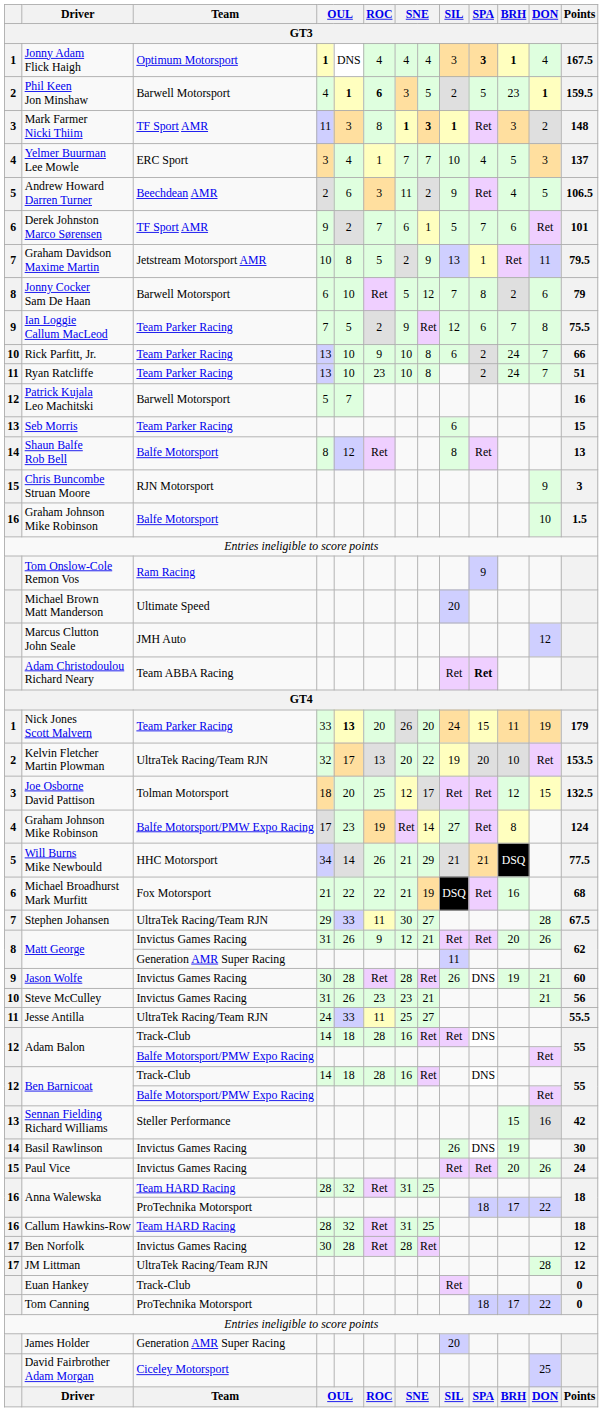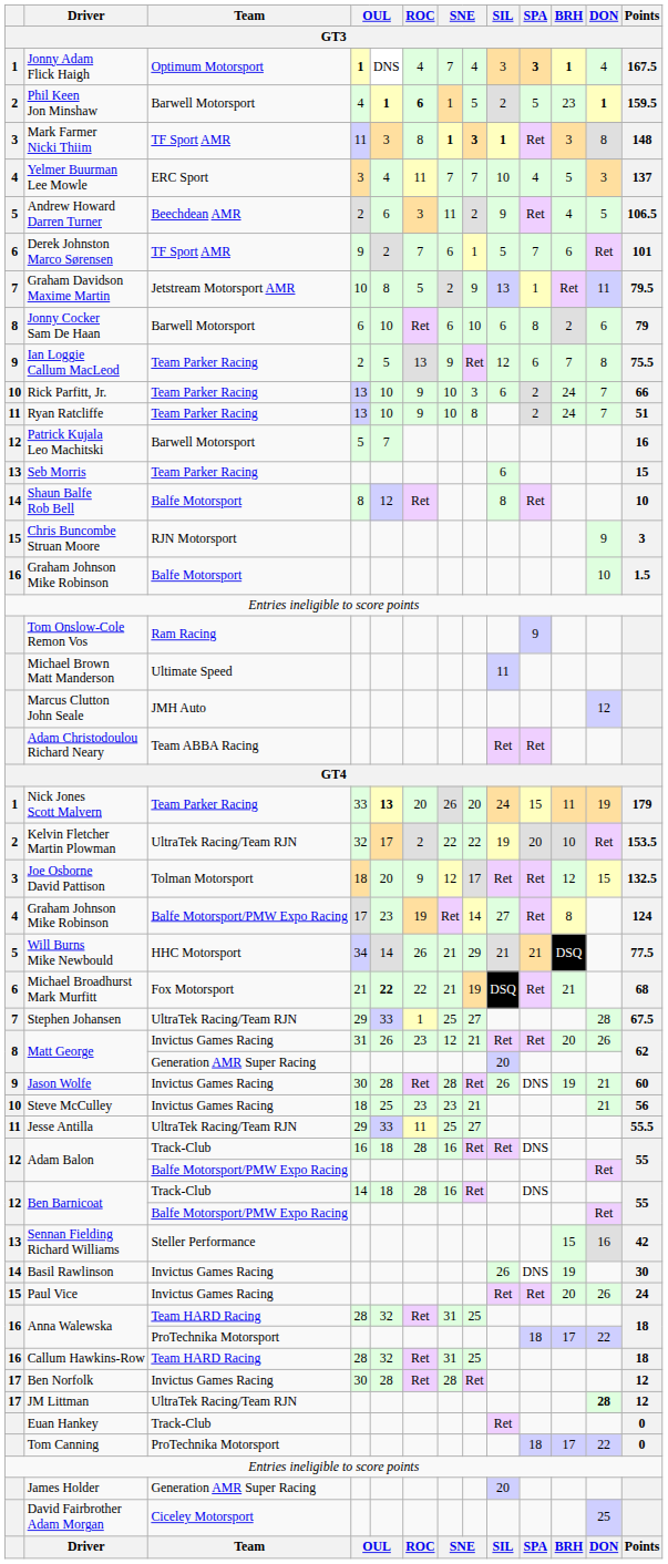Jonny Adam Flick Haigh | column 7: 4 -> 7
Phil Keen Jon Minshaw | column 7: 3 -> 1
Mark Farmer Nicki Thiim | DON: 2 -> 8
Yelmer Buurman Lee Mowle | ROC: 1 -> 11
Jonny Cocker Sam De Haan | column 7: 5 -> 6
Jonny Cocker Sam De Haan | column 8: 12 -> 10
Jonny Cocker Sam De Haan | SIL: 7 -> 6
Ian Loggie Callum MacLeod | column 4: 7 -> 2
Ian Loggie Callum MacLeod | ROC: 2 -> 13
Rick Parfitt, Jr. | column 8: 8 -> 3
Ryan Ratcliffe | ROC: 23 -> 9
Shaun Balfe Rob Bell | Points: 13 -> 10
Michael Brown Matt Manderson | SIL: 20 -> 11
Adam Christodoulou Richard Neary | SPA: bold -> normal
Kelvin Fletcher Martin Plowman | ROC: 13 -> 2
Kelvin Fletcher Martin Plowman | column 7: 20 -> 22
Joe Osborne David Pattison | ROC: 25 -> 9
Michael Broadhurst Mark Murfitt | column 5: normal -> bold
Michael Broadhurst Mark Murfitt | BRH: 16 -> 21
Stephen Johansen | ROC: 11 -> 1
Stephen Johansen | column 7: 30 -> 25
Matt George / Invictus Games Racing | ROC: 9 -> 23
Matt George / Generation AMR Super Racing | SIL: 11 -> 20
Steve McCulley | column 4: 31 -> 18
Steve McCulley | column 5: 26 -> 25
Jesse Antilla | column 4: 24 -> 29
Adam Balon / Track-Club | column 4: 14 -> 16
JM Littman | DON: normal -> bold
